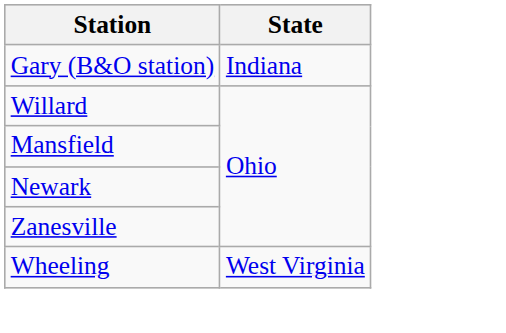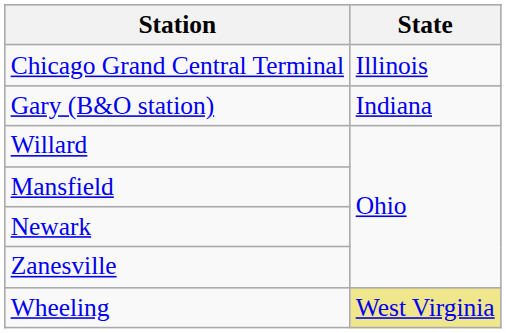+ row: Chicago Grand Central Terminal | Illinois
Wheeling | State: no background -> khaki background
